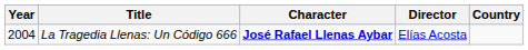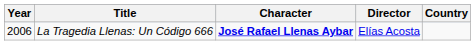La Tragedia Llenas: Un Código 666 | Year: 2004 -> 2006
